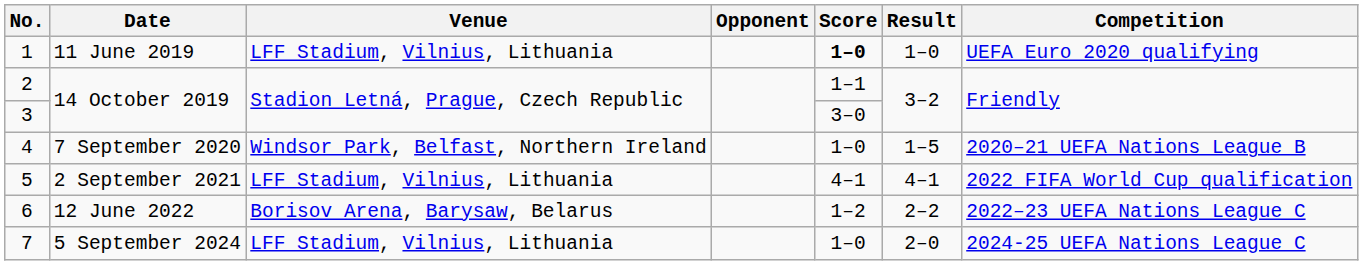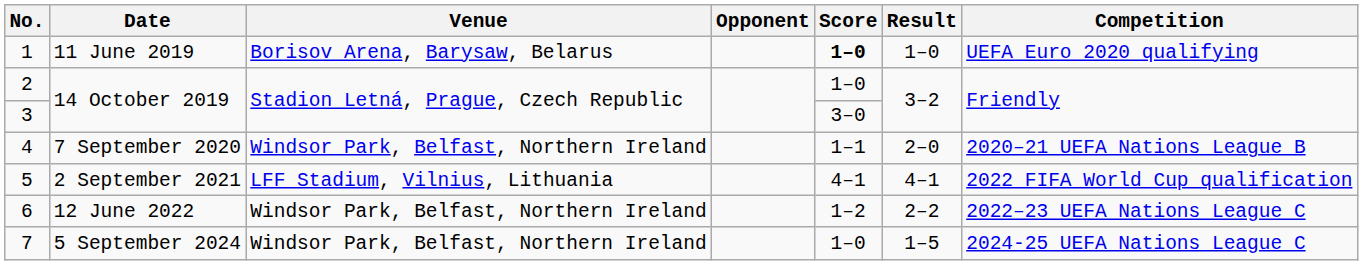1 | Venue: LFF Stadium, Vilnius, Lithuania -> Borisov Arena, Barysaw, Belarus
2 | Score: 1–1 -> 1–0
4 | Score: 1–0 -> 1–1
4 | Result: 1–5 -> 2–0
6 | Venue: Borisov Arena, Barysaw, Belarus -> Windsor Park, Belfast, Northern Ireland
7 | Venue: LFF Stadium, Vilnius, Lithuania -> Windsor Park, Belfast, Northern Ireland
7 | Result: 2–0 -> 1–5
